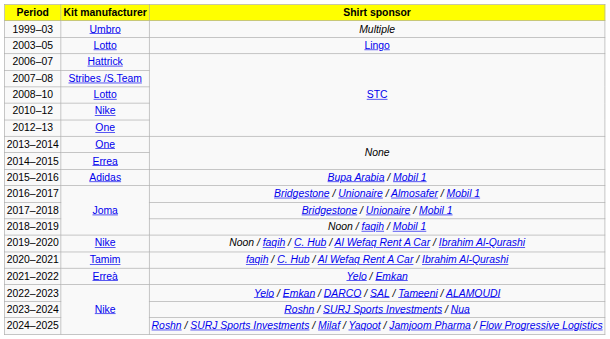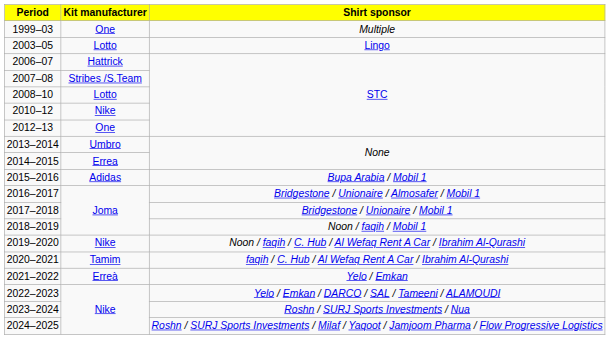1999–03 | Kit manufacturer: Umbro -> One
2013–2014 | Kit manufacturer: One -> Umbro
